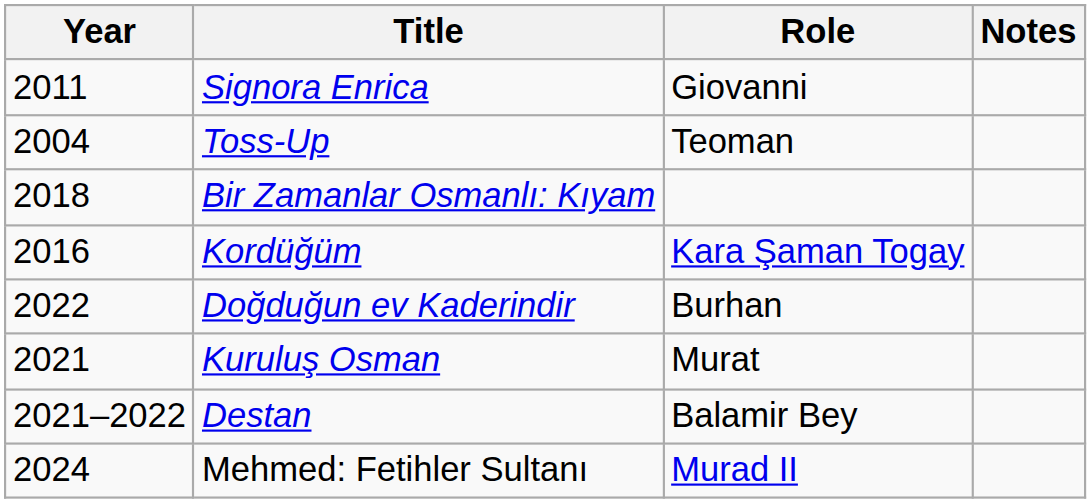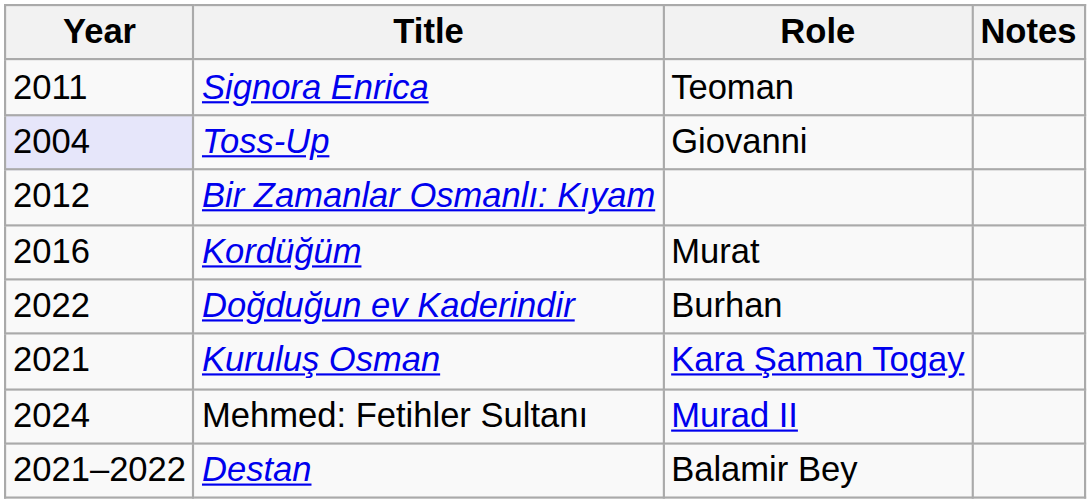Signora Enrica | Role: Giovanni -> Teoman
Toss-Up | Year: no background -> lavender background
Toss-Up | Role: Teoman -> Giovanni
Bir Zamanlar Osmanlı: Kıyam | Year: 2018 -> 2012
Kordüğüm | Role: Kara Şaman Togay -> Murat
Kuruluş Osman | Role: Murat -> Kara Şaman Togay
rows swapped: Destan <-> Mehmed: Fetihler Sultanı
